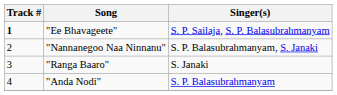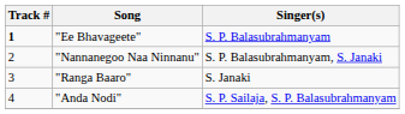"Ee Bhavageete" | Singer(s): S. P. Sailaja, S. P. Balasubrahmanyam -> S. P. Balasubrahmanyam
"Anda Nodi" | Singer(s): S. P. Balasubrahmanyam -> S. P. Sailaja, S. P. Balasubrahmanyam
